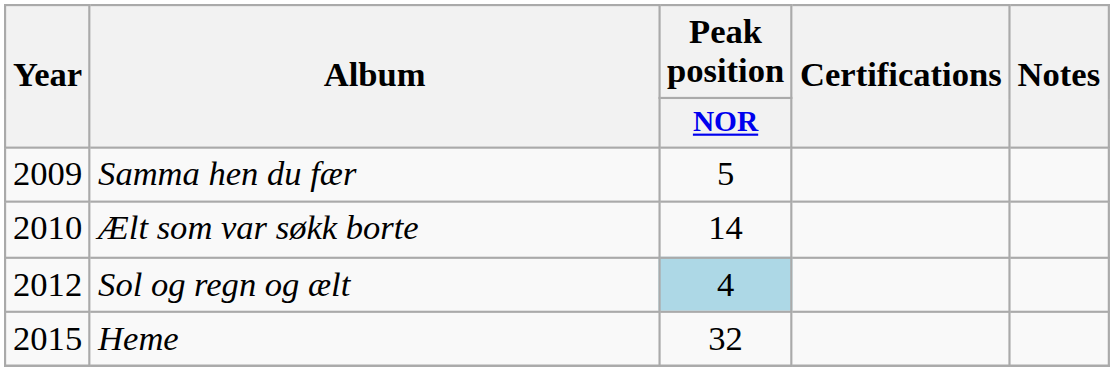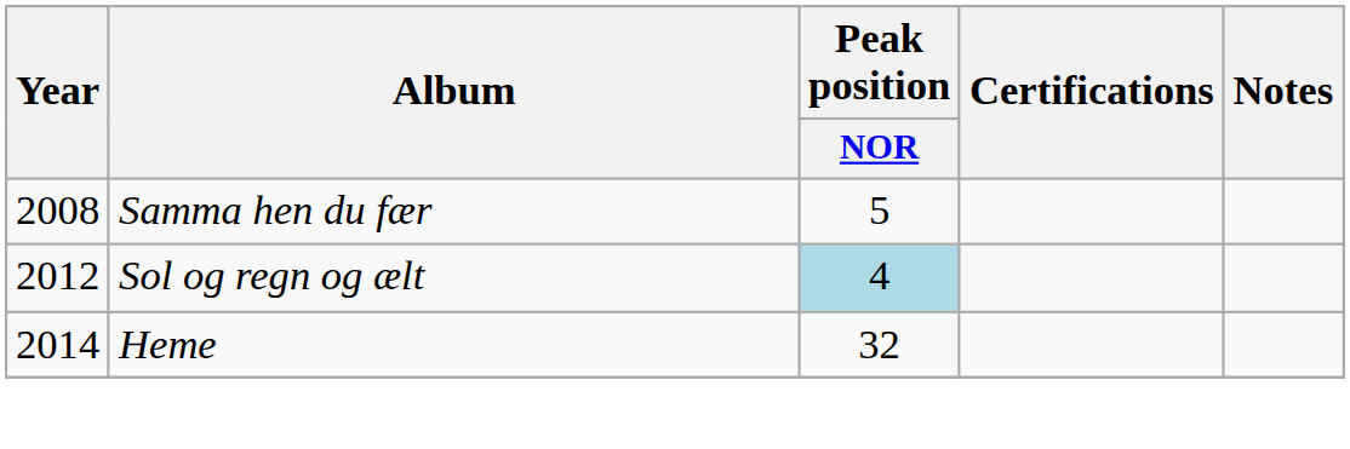Samma hen du fær | Year: 2009 -> 2008
- row: 2010 | Ælt som var søkk borte | 14
Heme | Year: 2015 -> 2014
